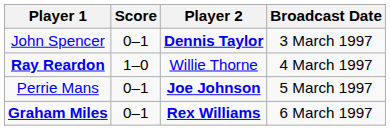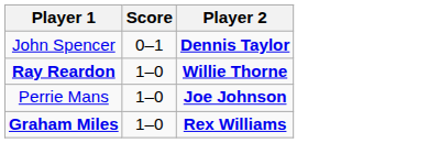- column: Broadcast Date | 3 March 1997 | 4 March 1997 | 5 March 1997 | 6 March 1997
Ray Reardon | Player 2: normal -> bold
Perrie Mans | Score: 0–1 -> 1–0
Graham Miles | Score: 0–1 -> 1–0
